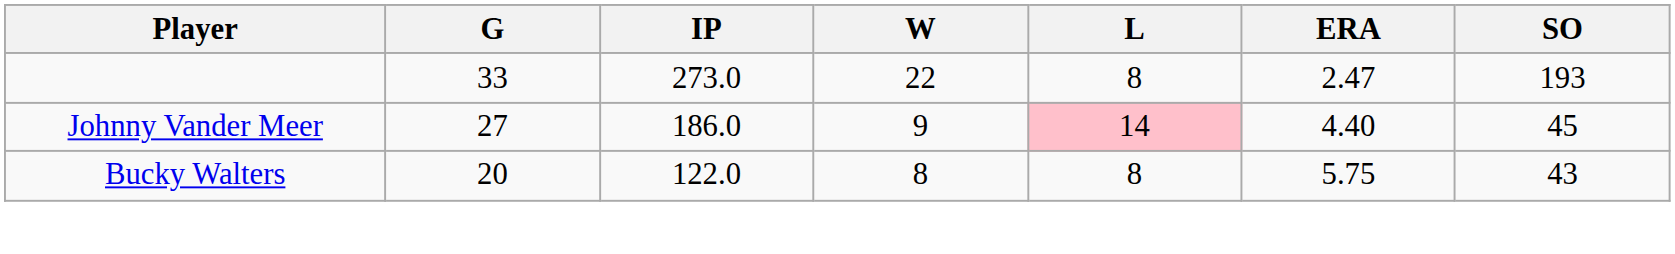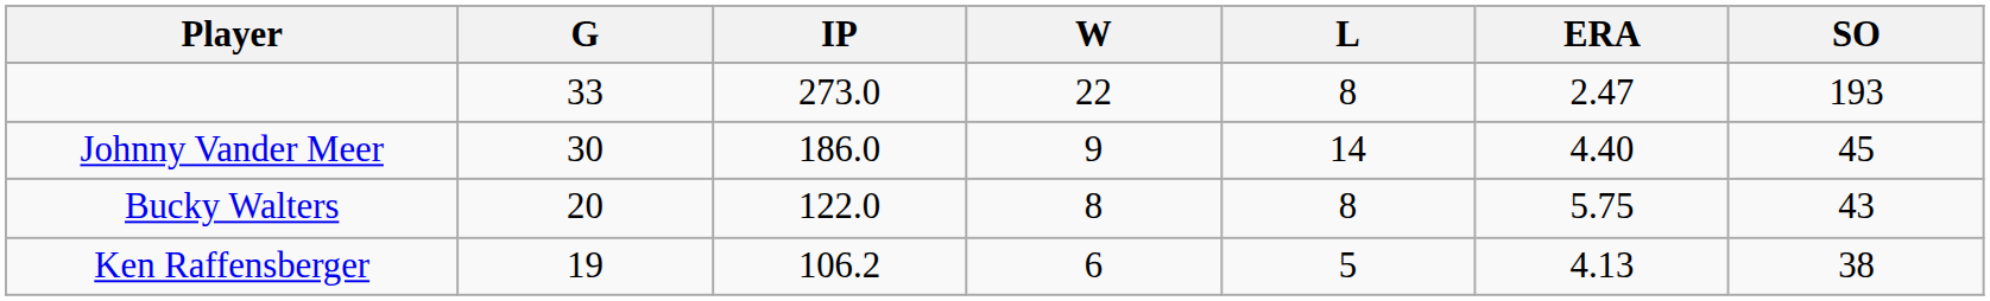Johnny Vander Meer | G: 27 -> 30
Johnny Vander Meer | L: pink background -> no background
+ row: Ken Raffensberger | 19 | 106.2 | 6 | 5 | 4.13 | 38
